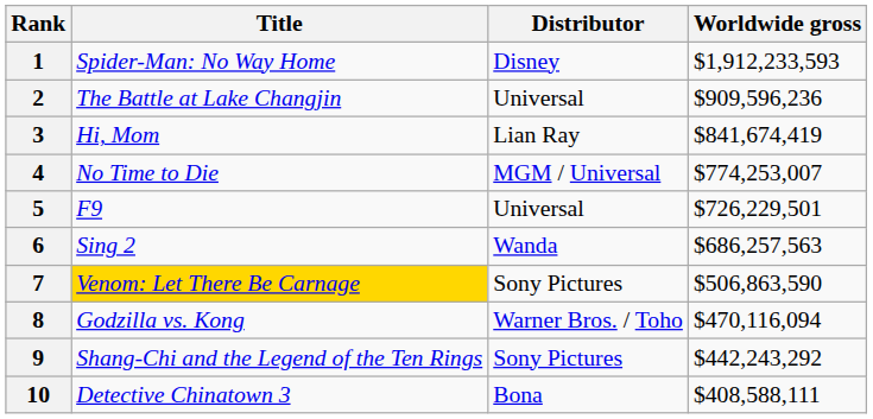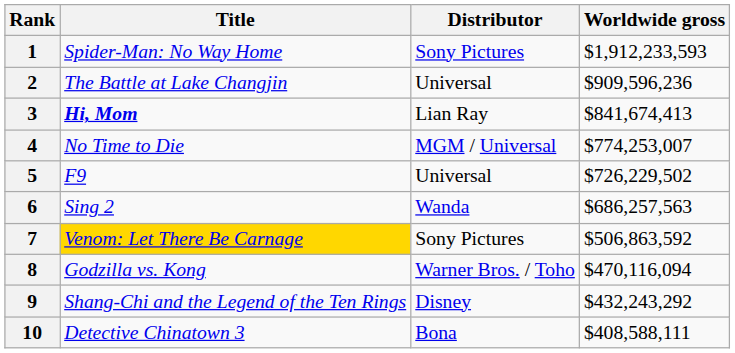1 | Distributor: Disney -> Sony Pictures
3 | Title: normal -> bold
3 | Worldwide gross: $841,674,419 -> $841,674,413
5 | Worldwide gross: $726,229,501 -> $726,229,502
7 | Worldwide gross: $506,863,590 -> $506,863,592
9 | Distributor: Sony Pictures -> Disney
9 | Worldwide gross: $442,243,292 -> $432,243,292
